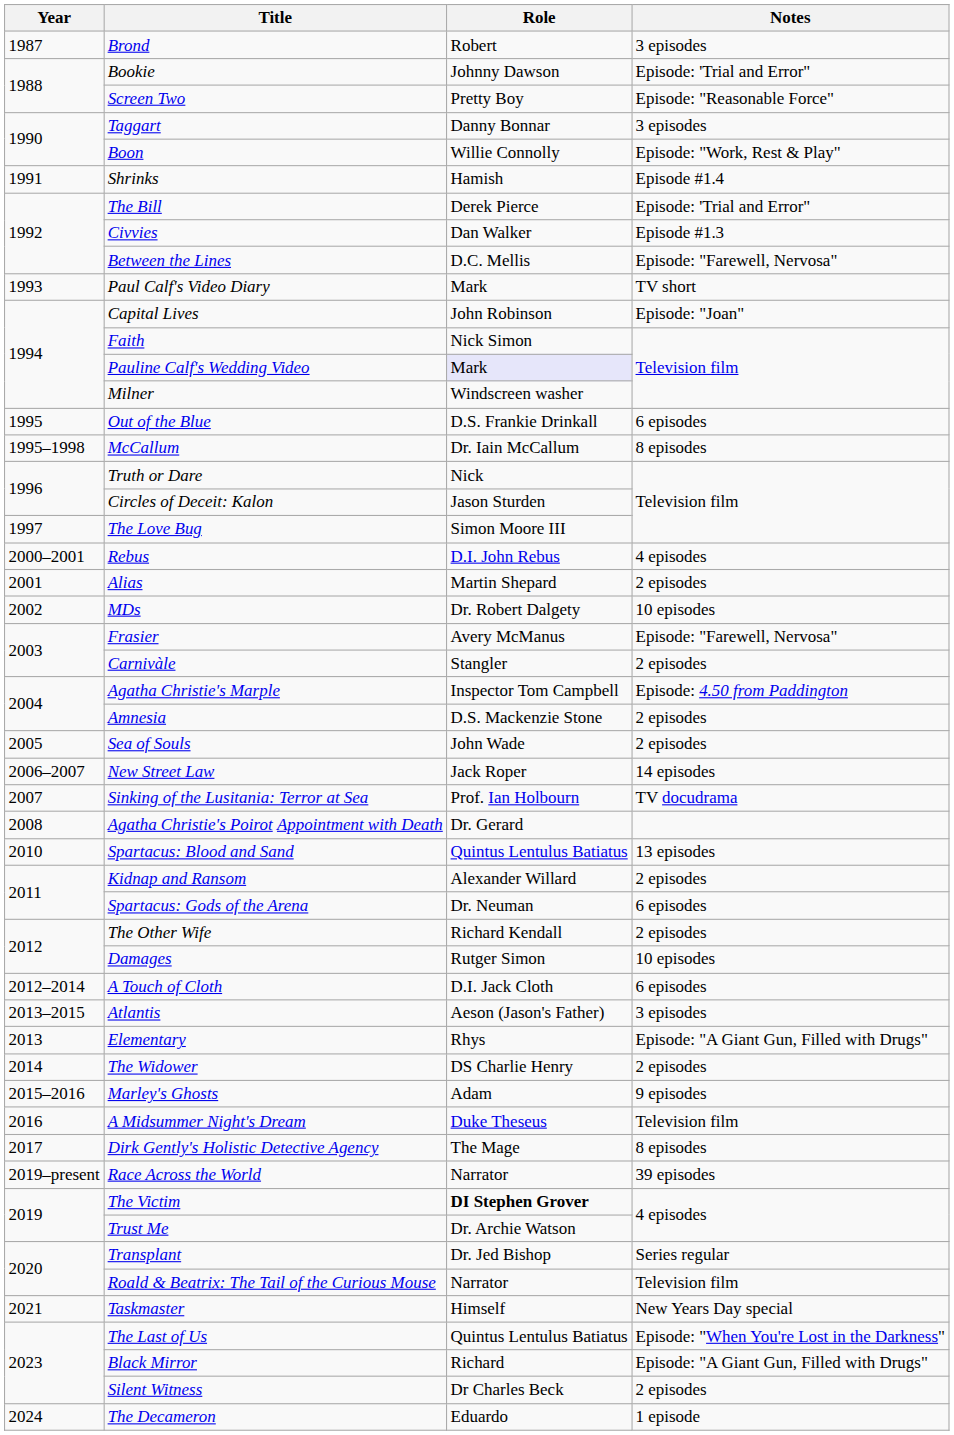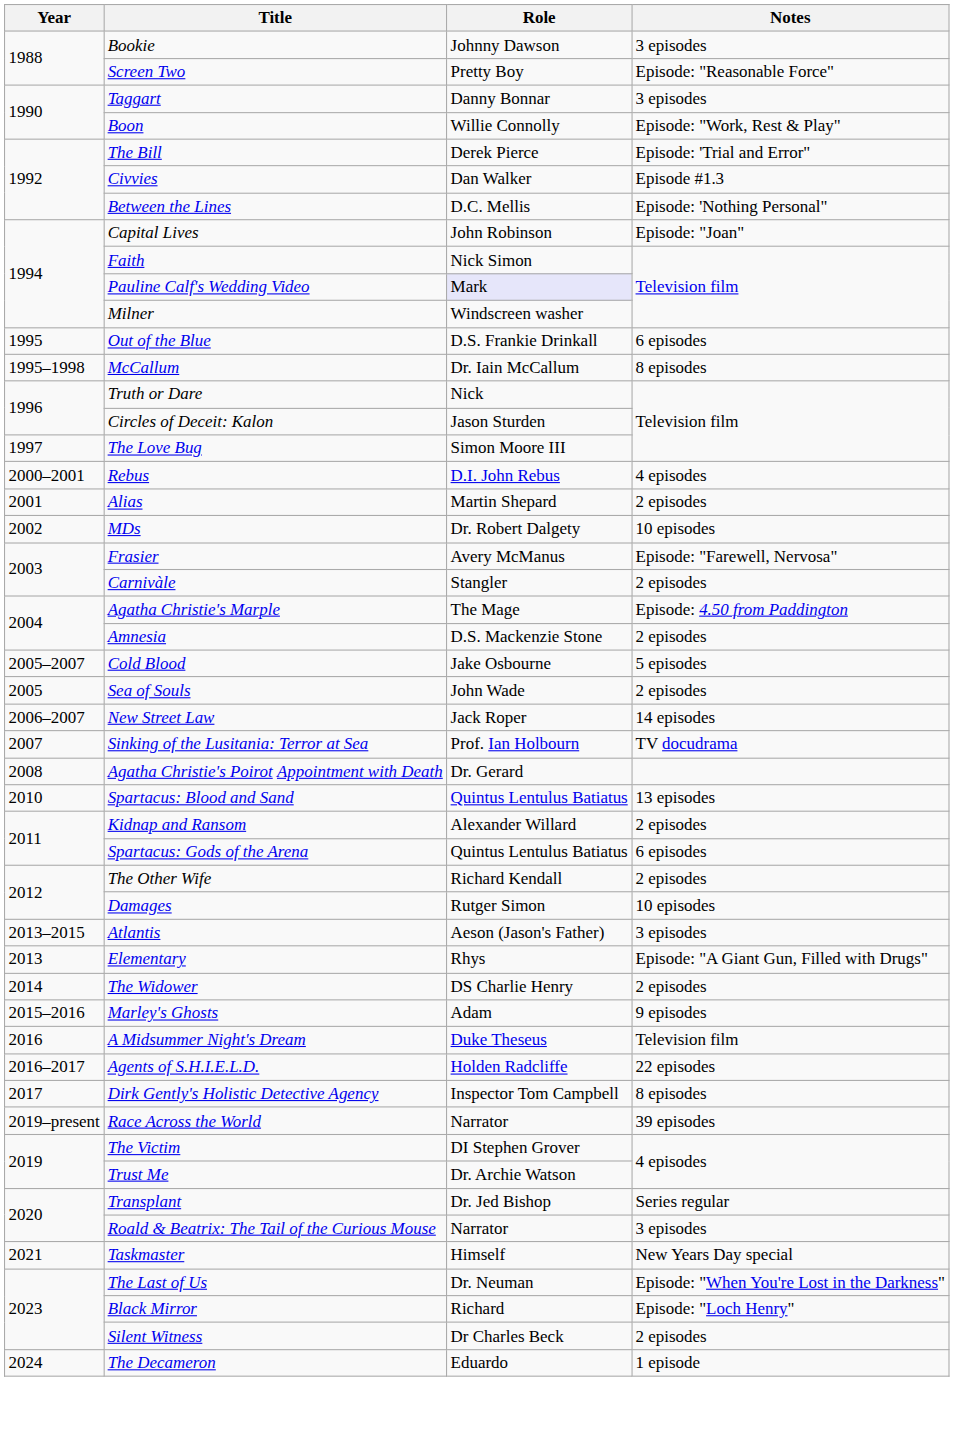- row: 1987 | Brond | Robert | 3 episodes
Bookie | Notes: Episode: 'Trial and Error" -> 3 episodes
- row: 1991 | Shrinks | Hamish | Episode #1.4
Between the Lines | Notes: Episode: "Farewell, Nervosa" -> Episode: 'Nothing Personal"
- row: 1993 | Paul Calf's Video Diary | Mark | TV short
Agatha Christie's Marple | Role: Inspector Tom Campbell -> The Mage
+ row: 2005–2007 | Cold Blood | Jake Osbourne | 5 episodes
Spartacus: Gods of the Arena | Role: Dr. Neuman -> Quintus Lentulus Batiatus
- row: 2012–2014 | A Touch of Cloth | D.I. Jack Cloth | 6 episodes
+ row: 2016–2017 | Agents of S.H.I.E.L.D. | Holden Radcliffe | 22 episodes
Dirk Gently's Holistic Detective Agency | Role: The Mage -> Inspector Tom Campbell
The Victim | Role: bold -> normal
Roald & Beatrix: The Tail of the Curious Mouse | Notes: Television film -> 3 episodes
The Last of Us | Role: Quintus Lentulus Batiatus -> Dr. Neuman
Black Mirror | Notes: Episode: "A Giant Gun, Filled with Drugs" -> Episode: "Loch Henry"
